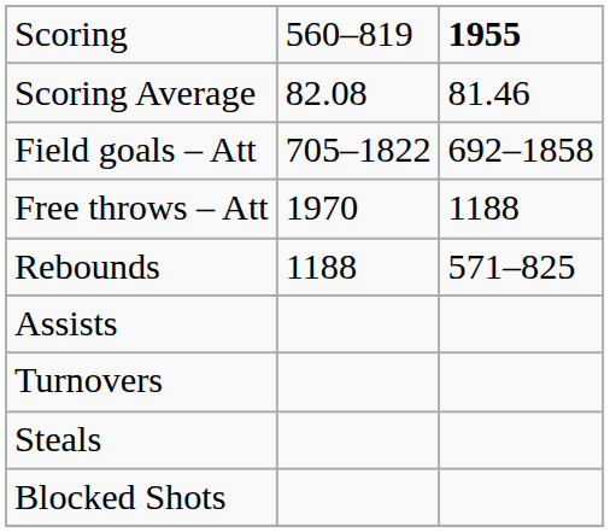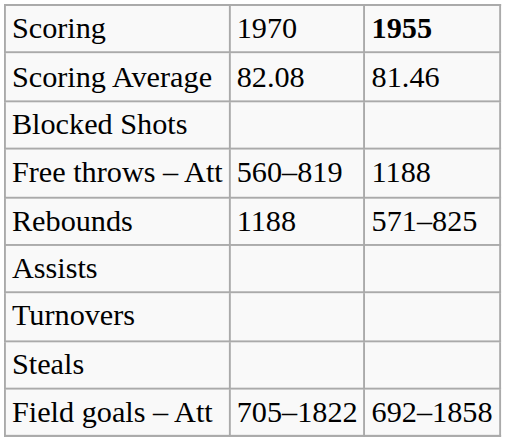Scoring | column 2: 560–819 -> 1970
rows swapped: Field goals – Att <-> Blocked Shots
Free throws – Att | column 2: 1970 -> 560–819
